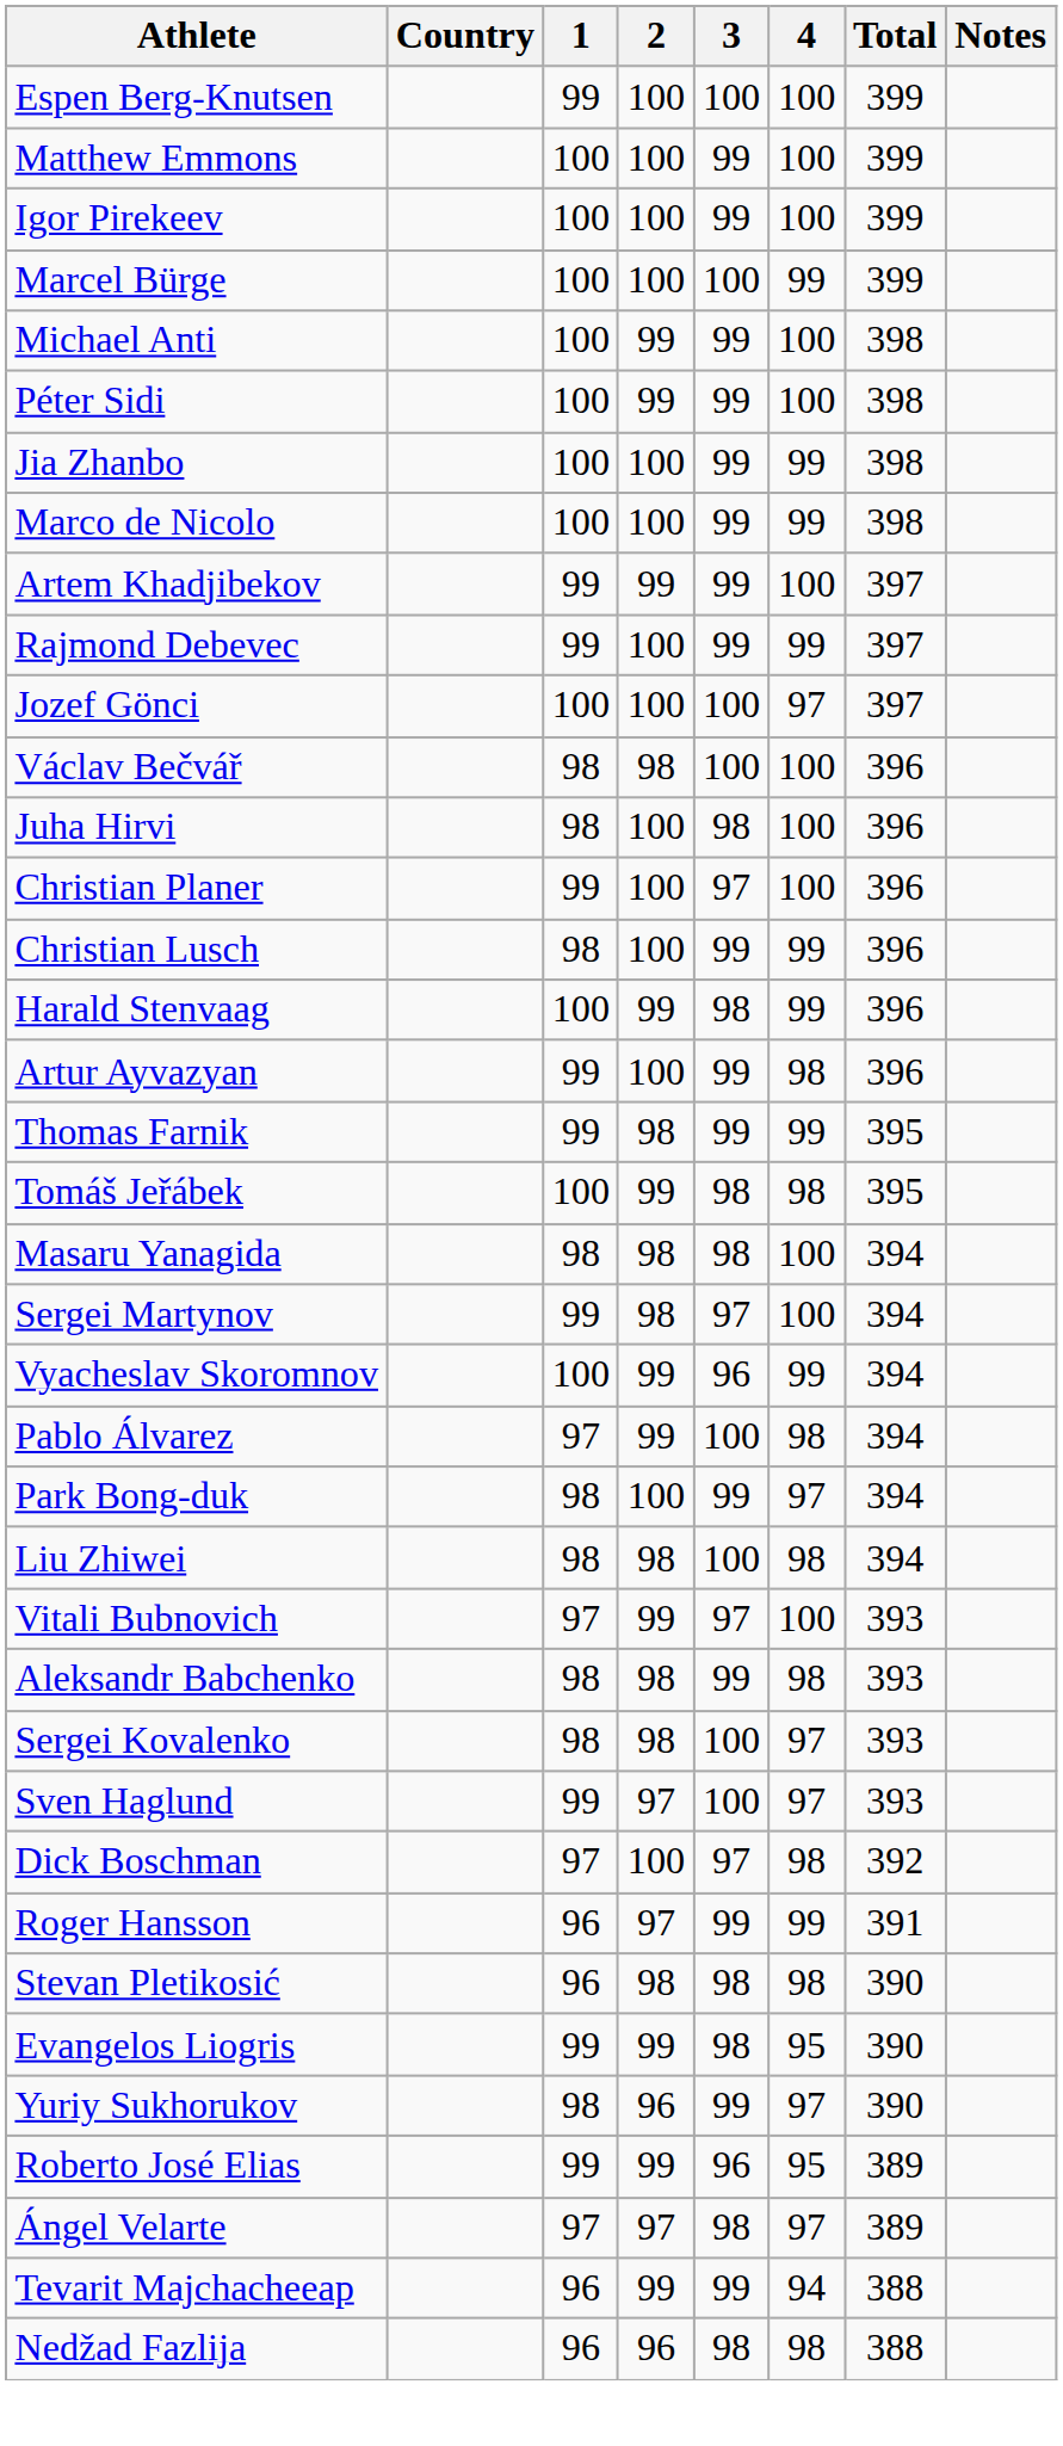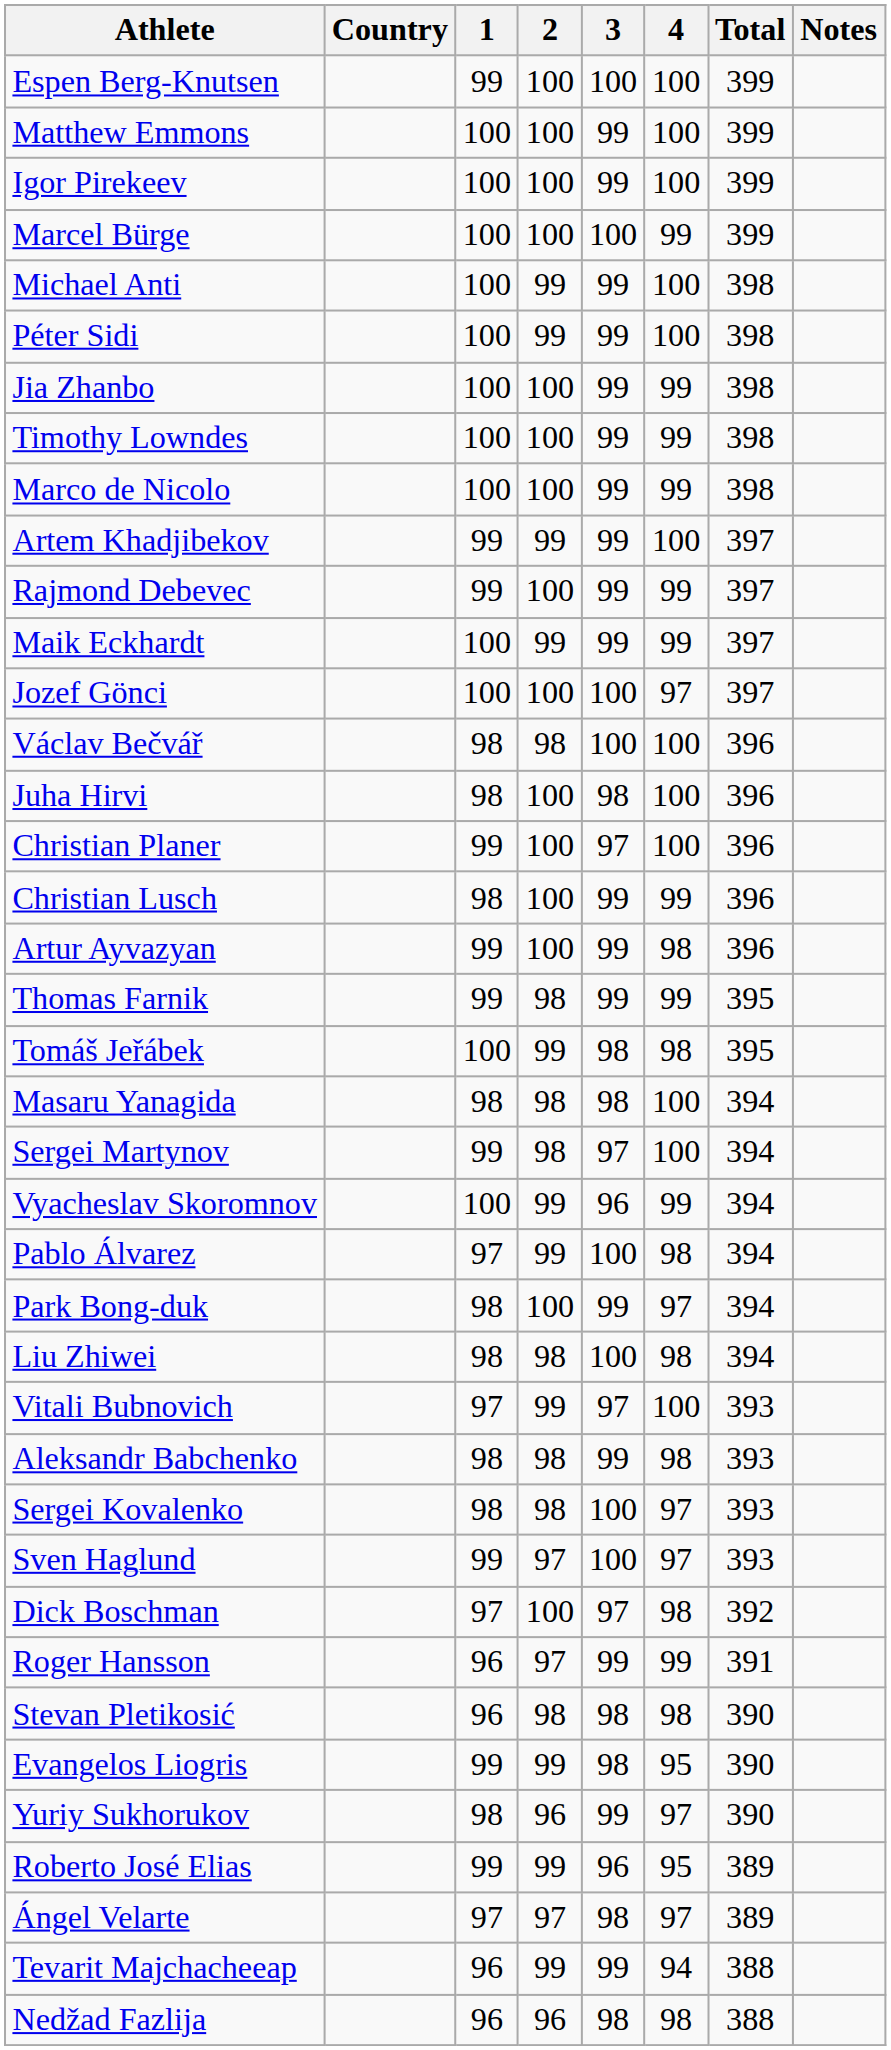+ row: Timothy Lowndes | 100 | 100 | 99 | 99 | 398
+ row: Maik Eckhardt | 100 | 99 | 99 | 99 | 397
- row: Harald Stenvaag | 100 | 99 | 98 | 99 | 396
